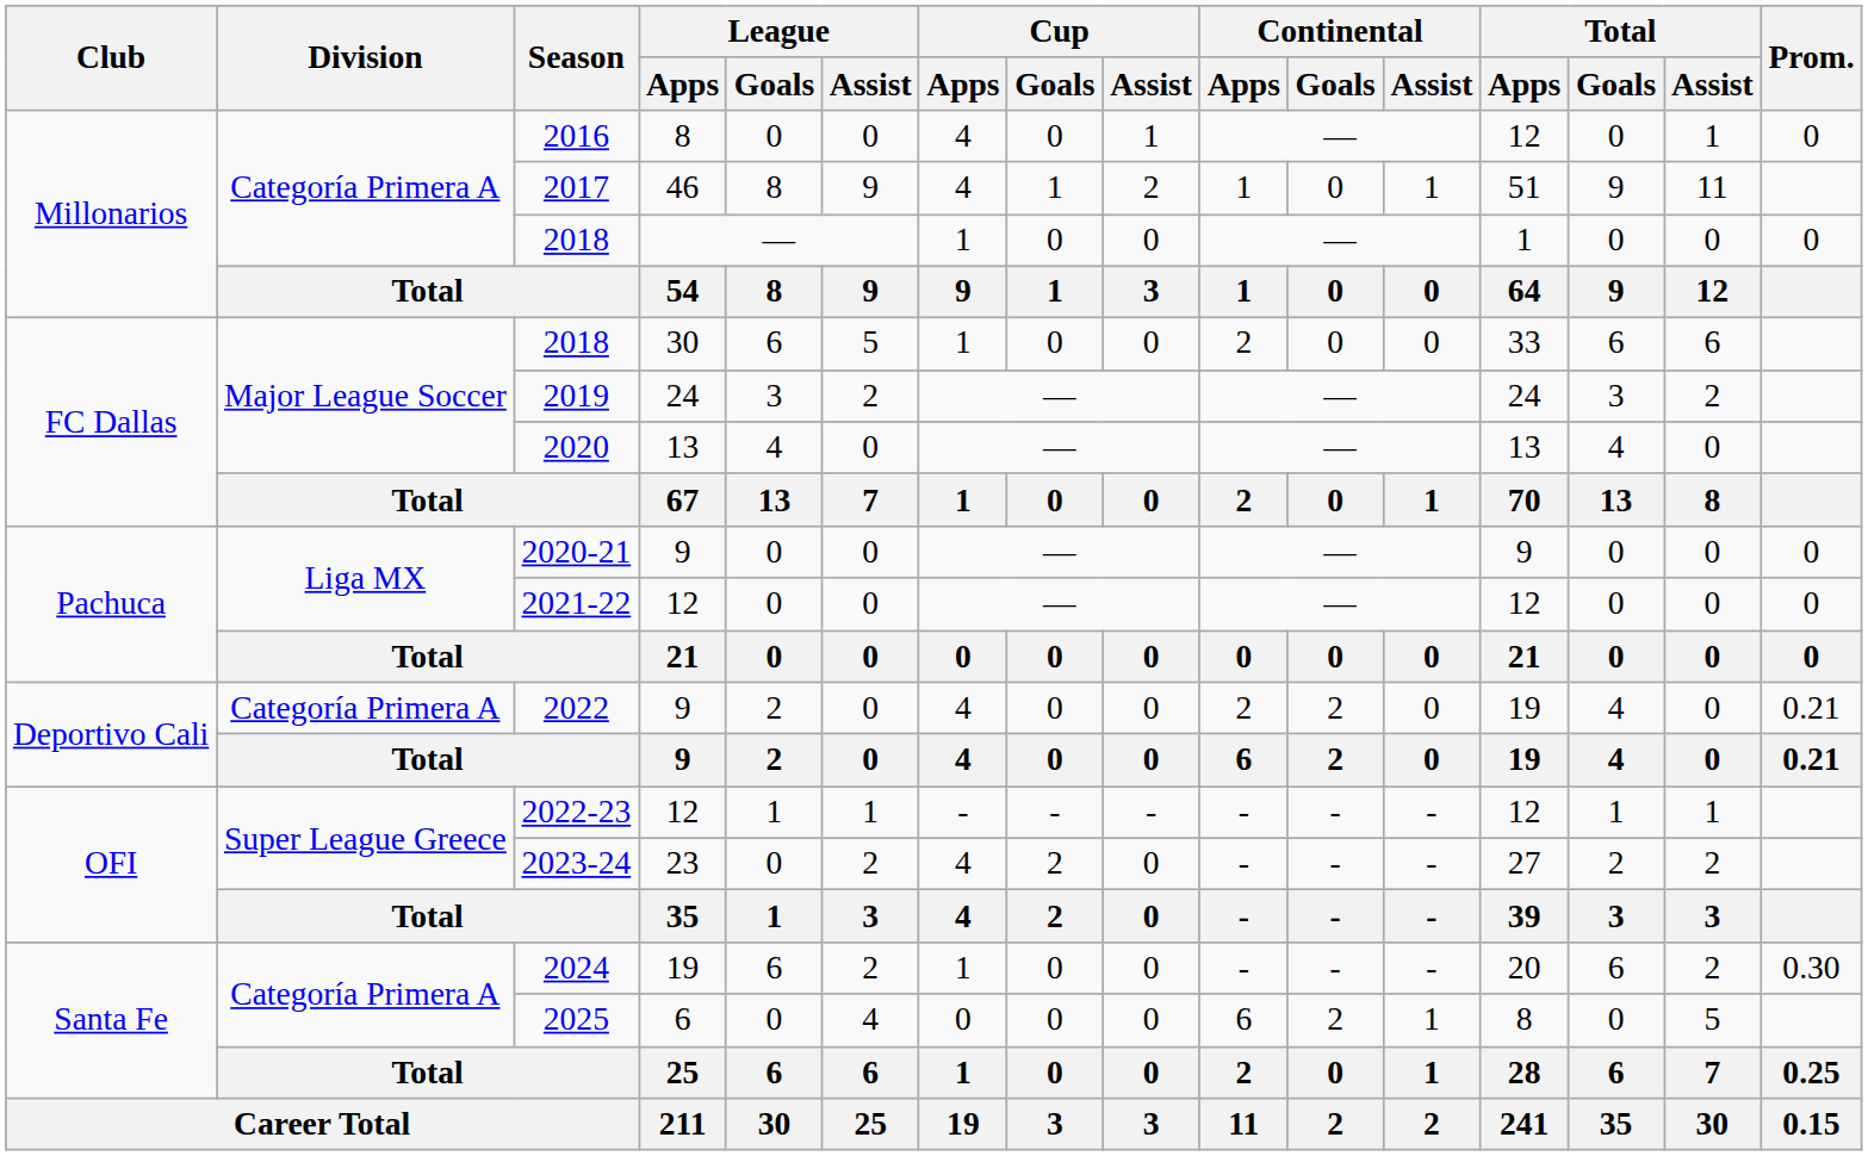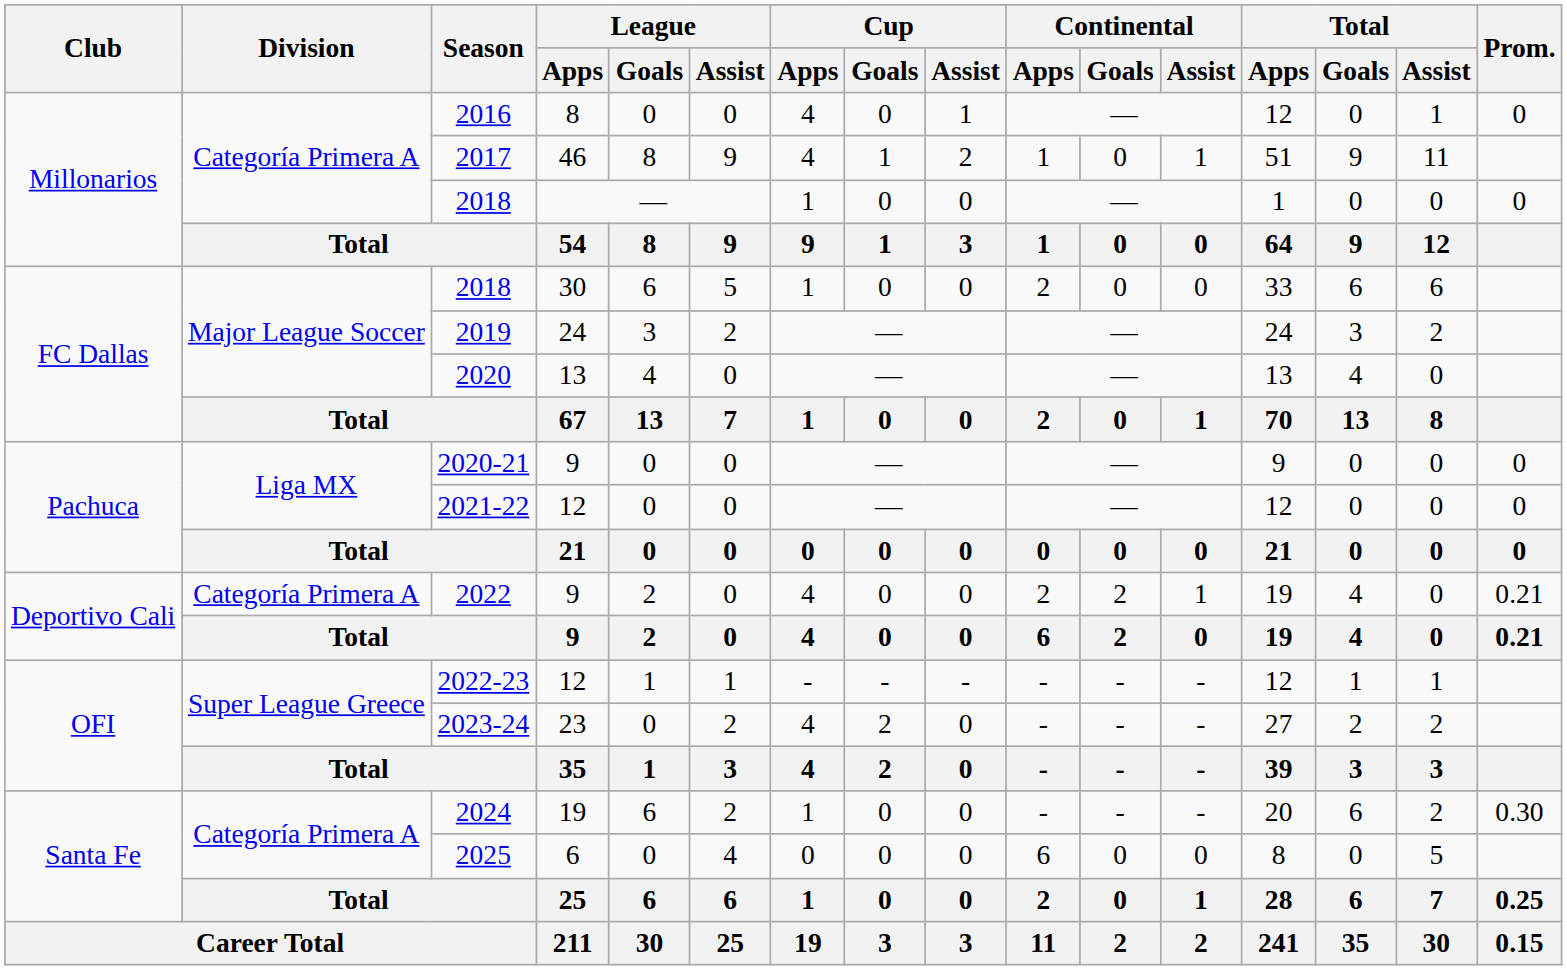2022 | Continental / Assist: 0 -> 1
2025 | Continental / Goals: 2 -> 0
2025 | Continental / Assist: 1 -> 0
